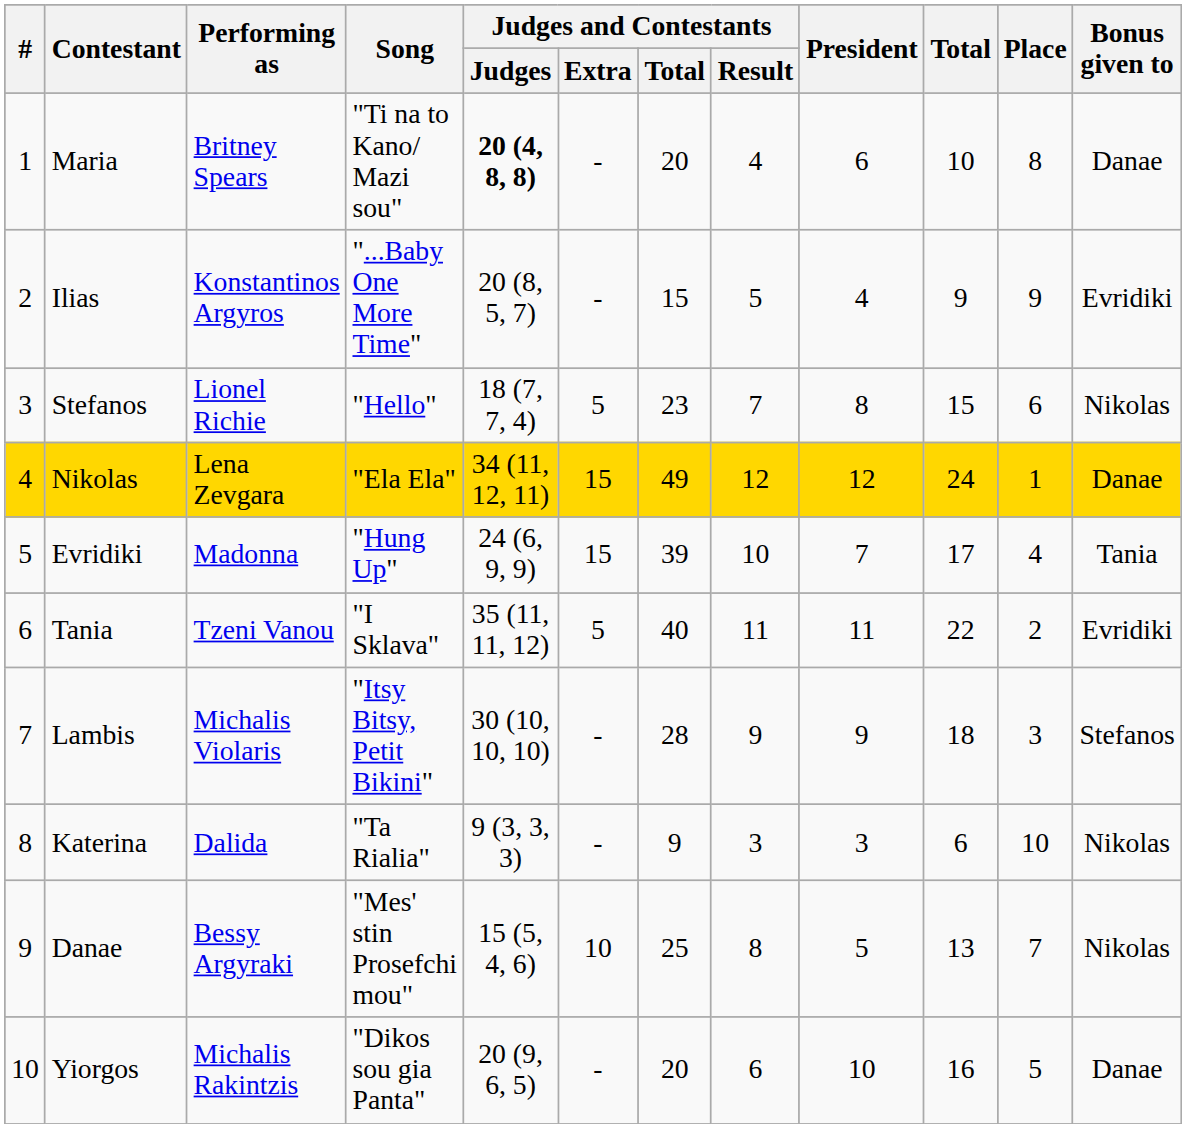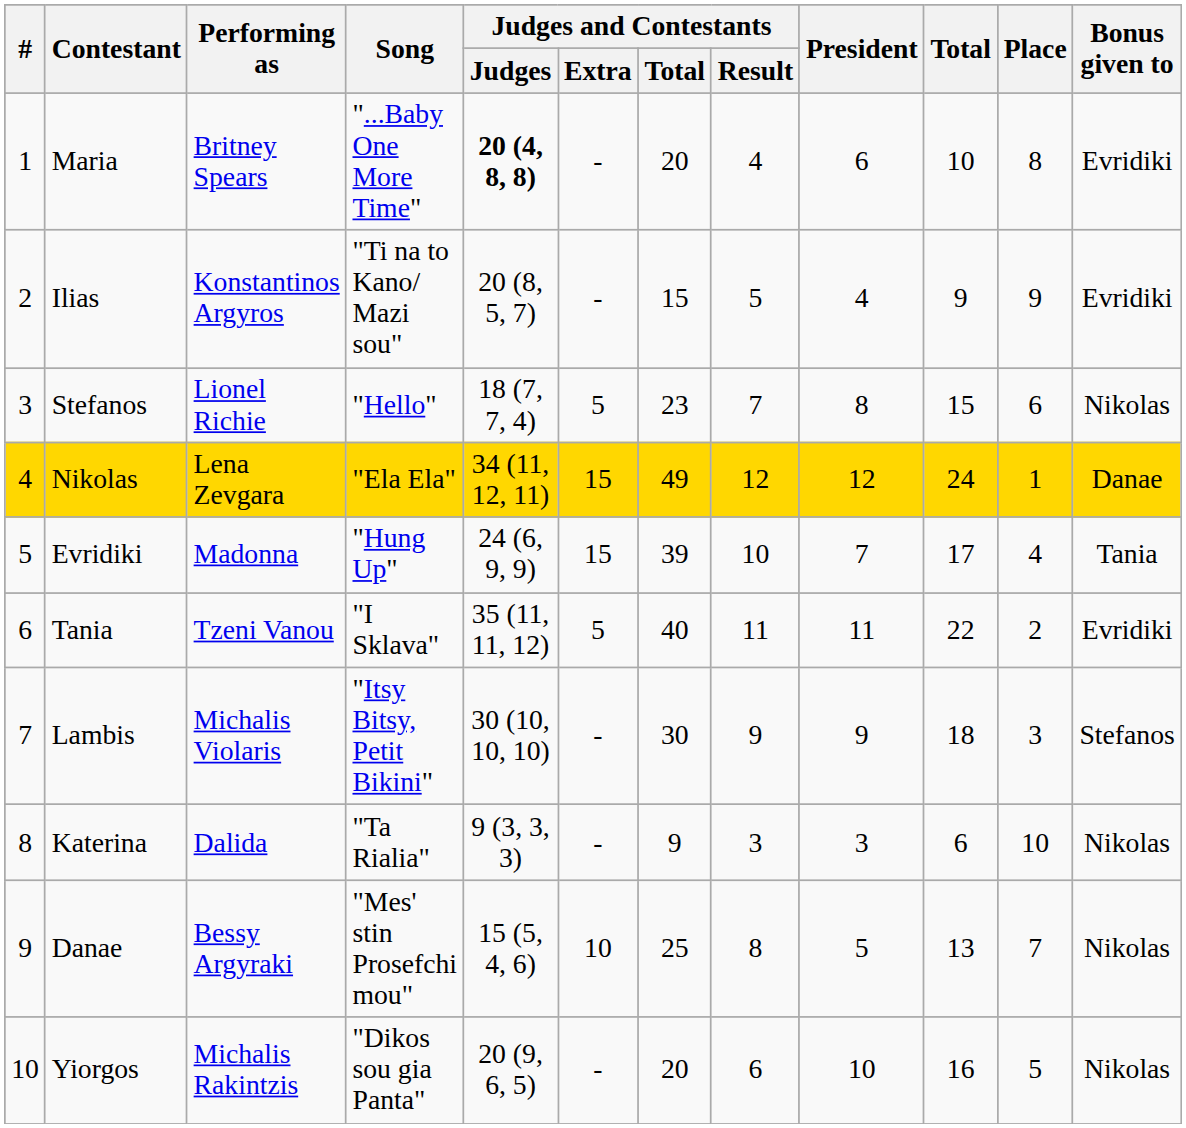Maria | Song: "Ti na to Kano/ Mazi sou" -> "...Baby One More Time"
Maria | Bonus given to: Danae -> Evridiki
Ilias | Song: "...Baby One More Time" -> "Ti na to Kano/ Mazi sou"
Lambis | Judges and Contestants / Total: 28 -> 30
Yiorgos | Bonus given to: Danae -> Nikolas
